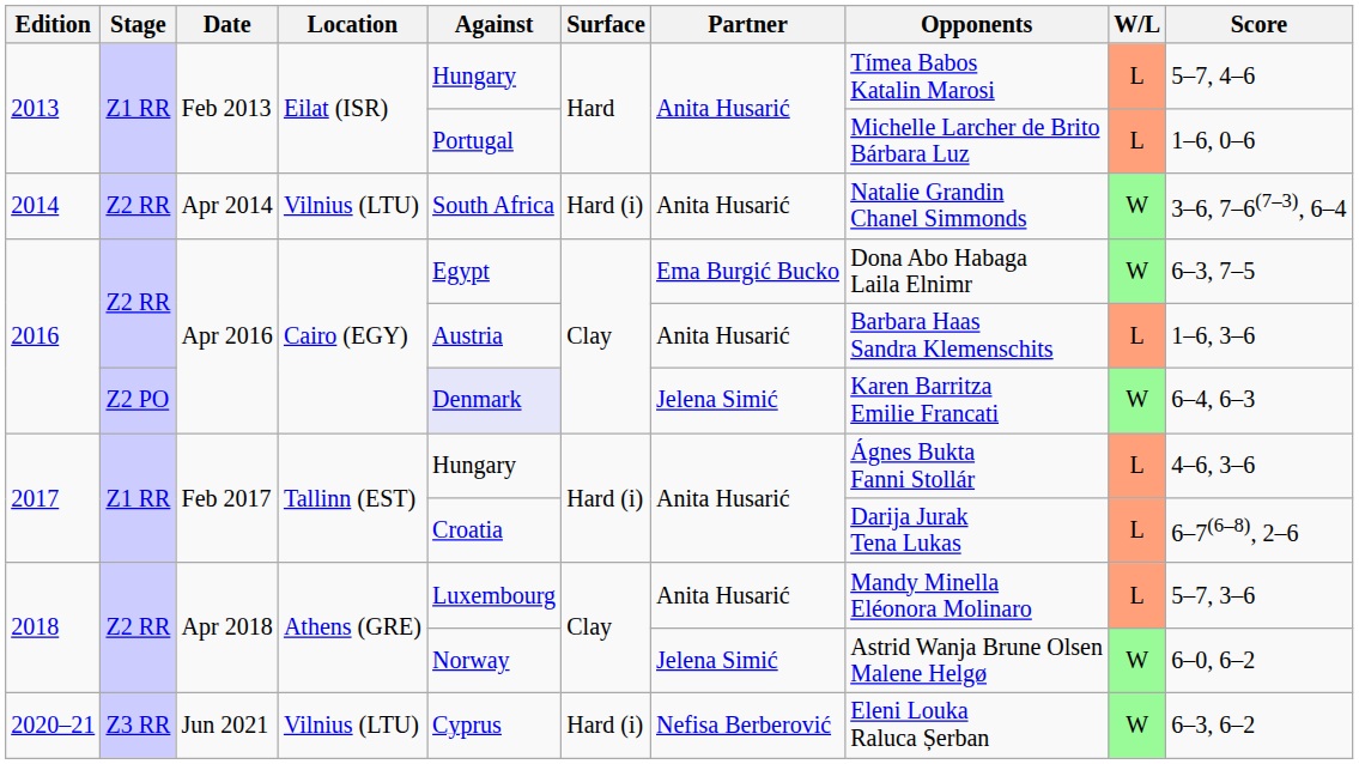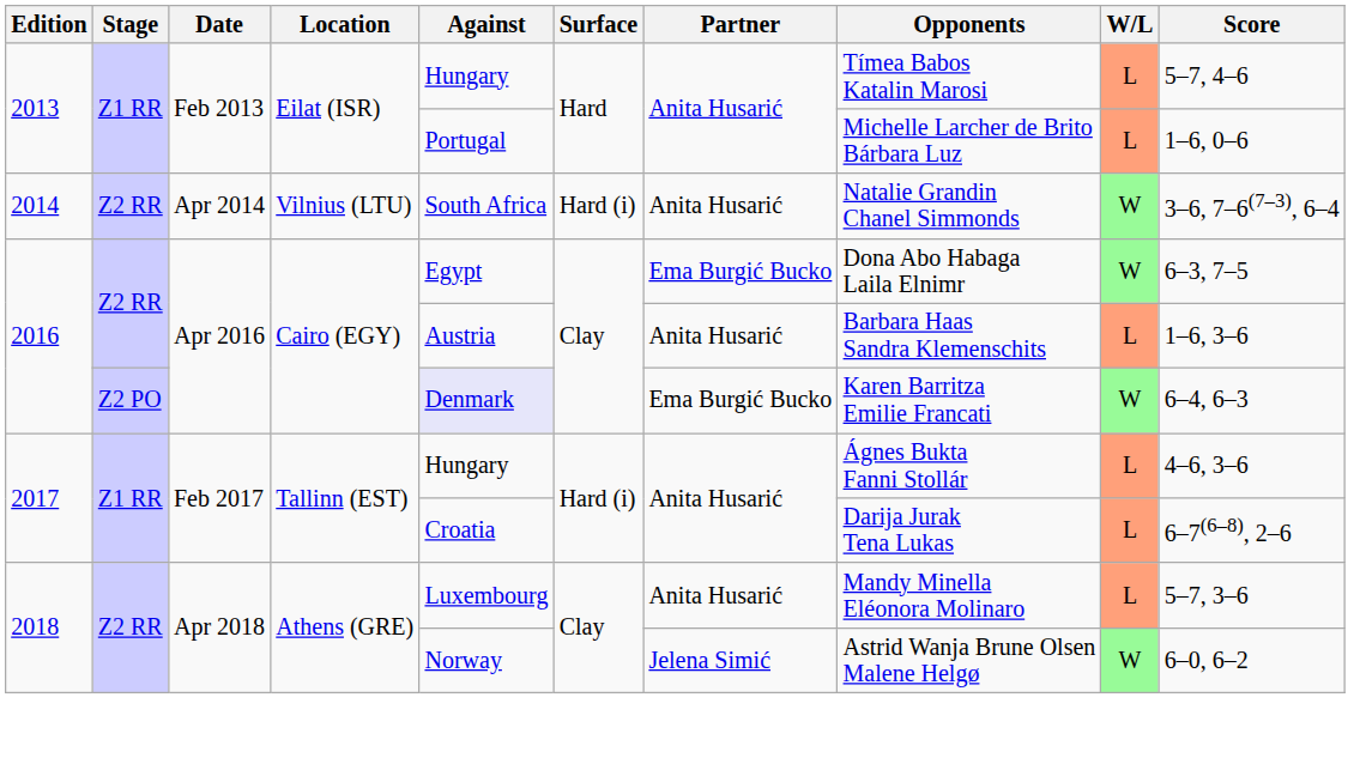2016 / Z2 PO | Partner: Jelena Simić -> Ema Burgić Bucko
- row: 2020–21 | Z3 RR | Jun 2021 | Vilnius (LTU) | Cyprus | Hard (i) | Nefisa Berberović | Eleni Louka Raluca Șerban | W | 6–3, 6–2
